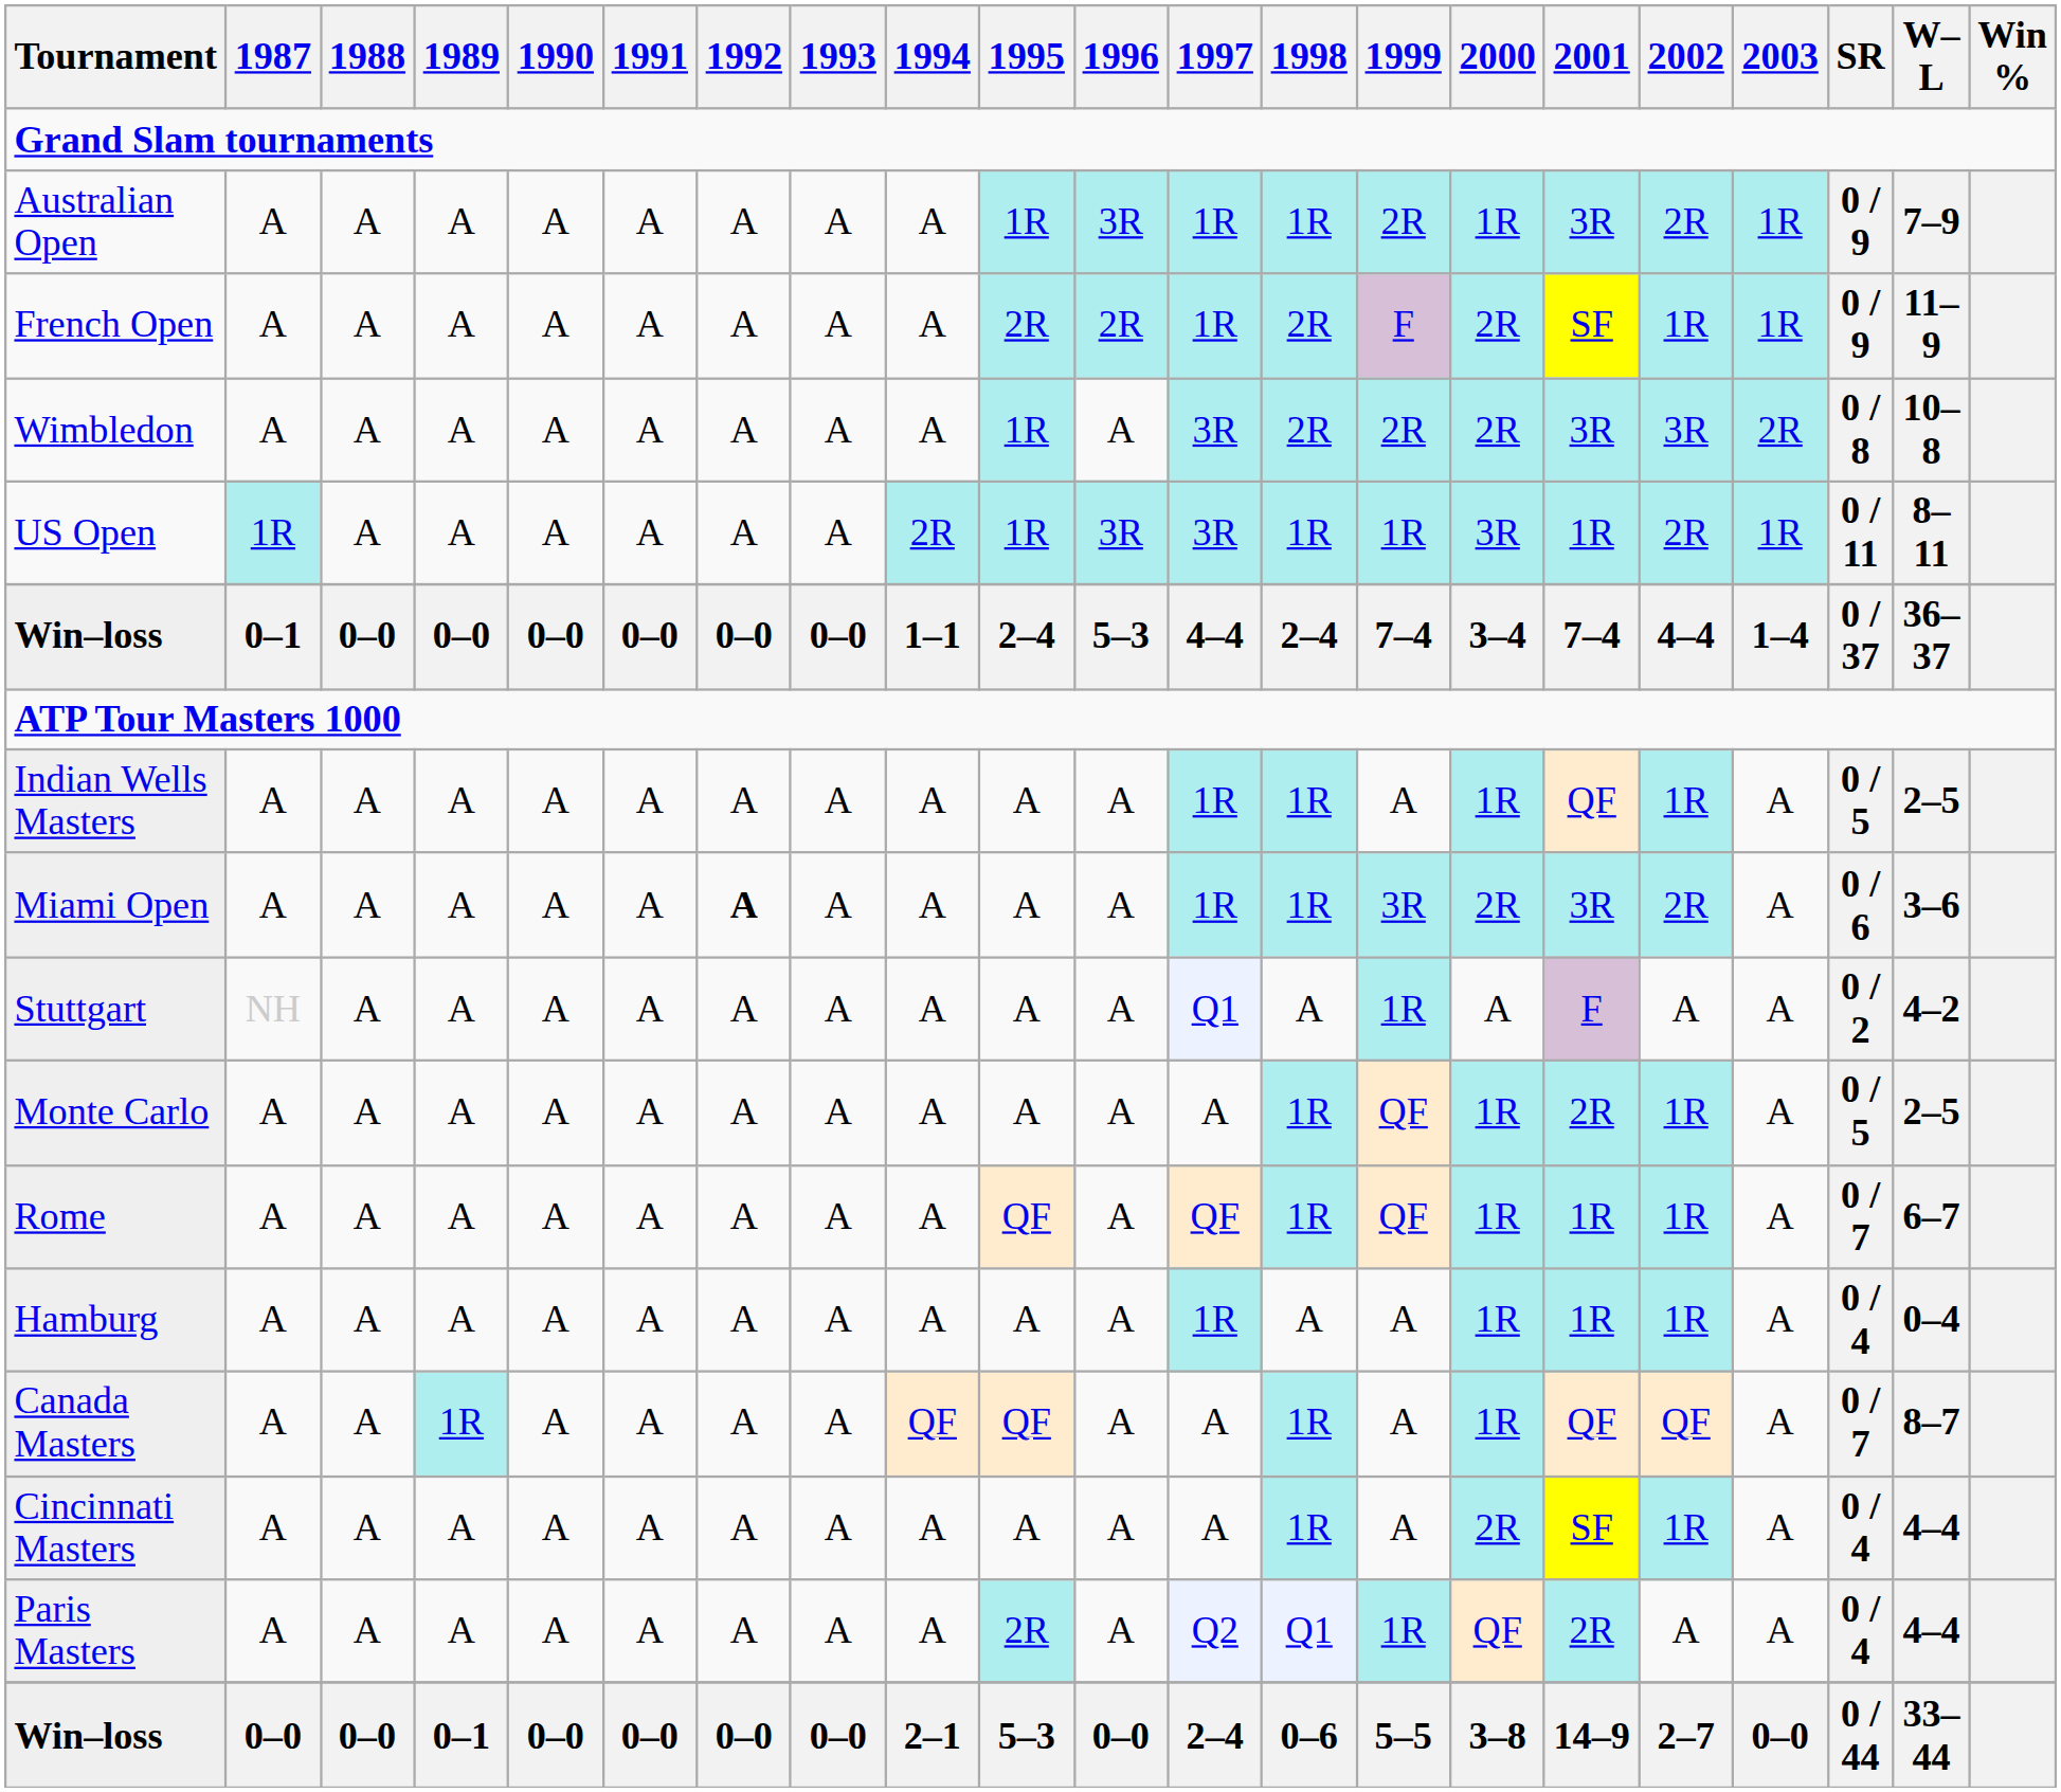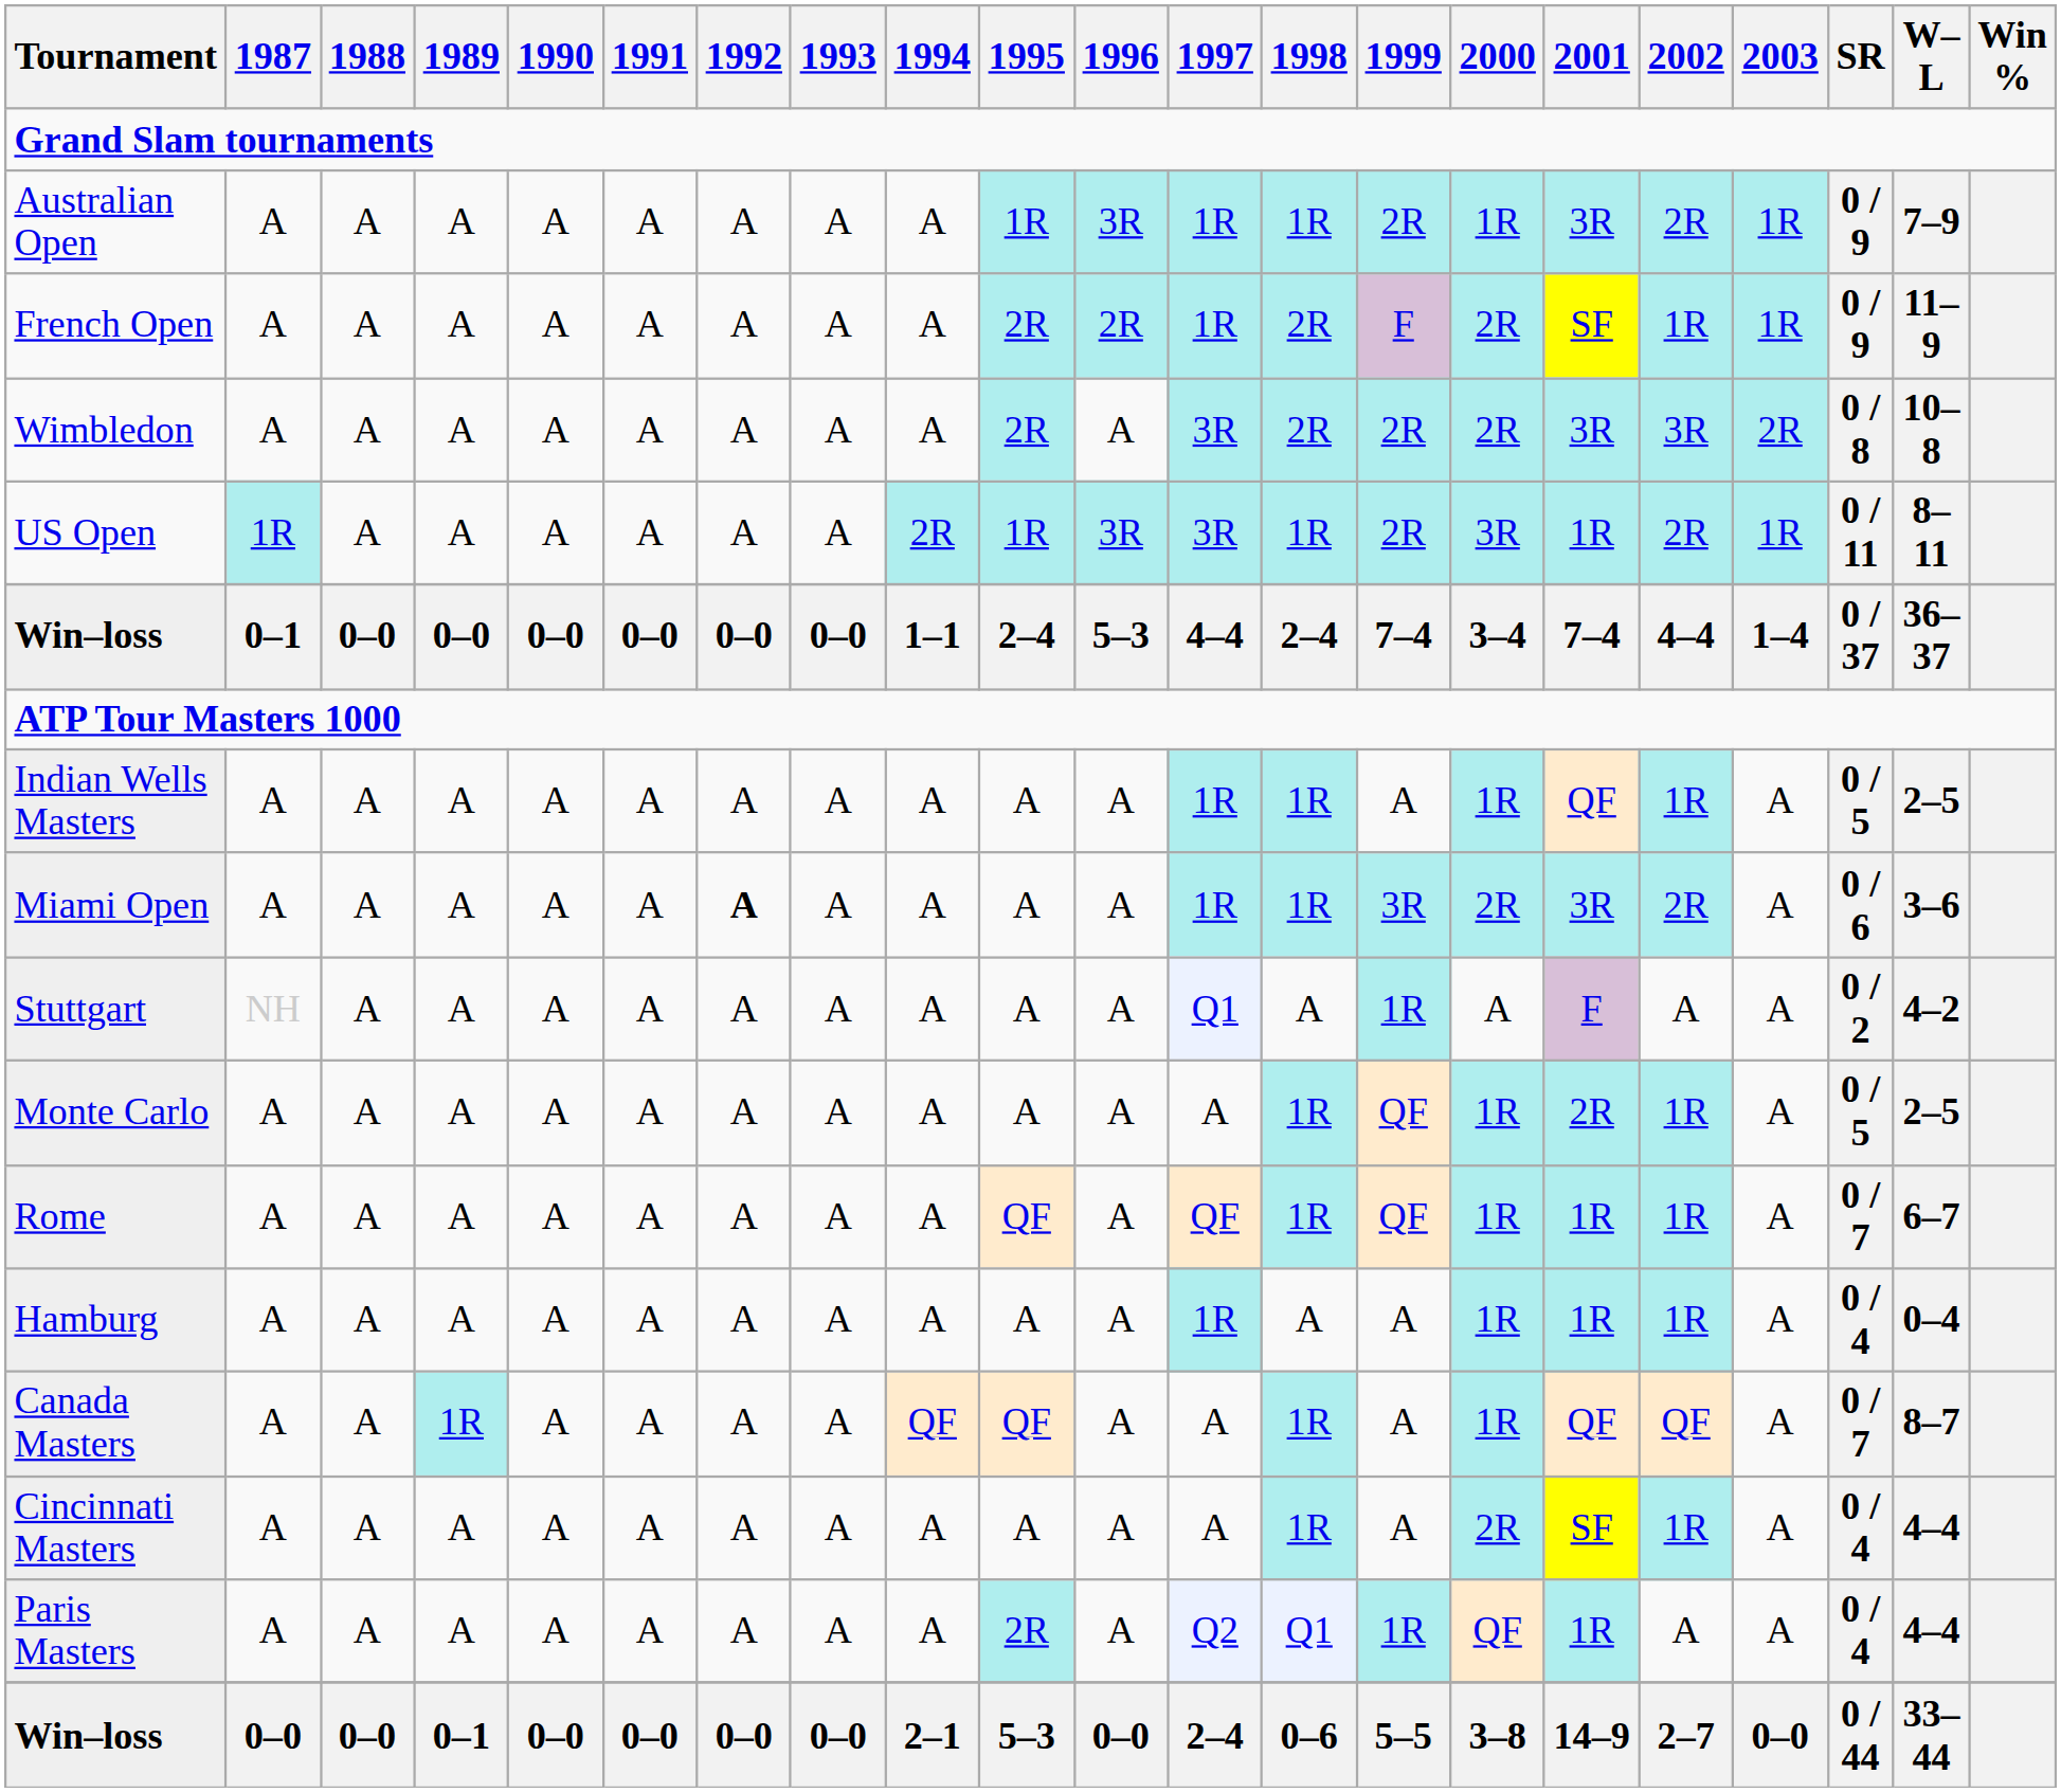Wimbledon | 1995: 1R -> 2R
US Open | 1999: 1R -> 2R
Paris Masters | 2001: 2R -> 1R
